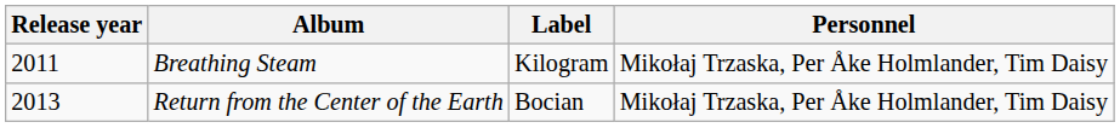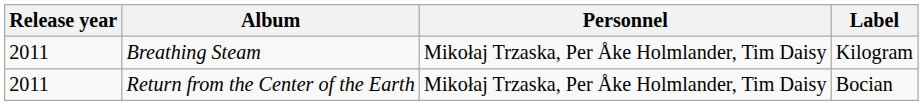columns swapped: Label <-> Personnel
Return from the Center of the Earth | Release year: 2013 -> 2011
